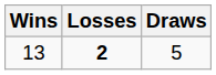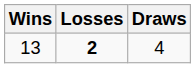13 | Draws: 5 -> 4
